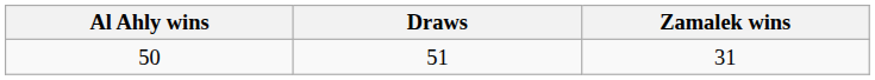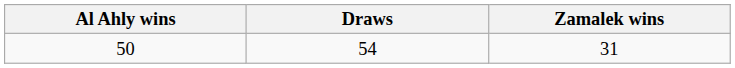50 | Draws: 51 -> 54
